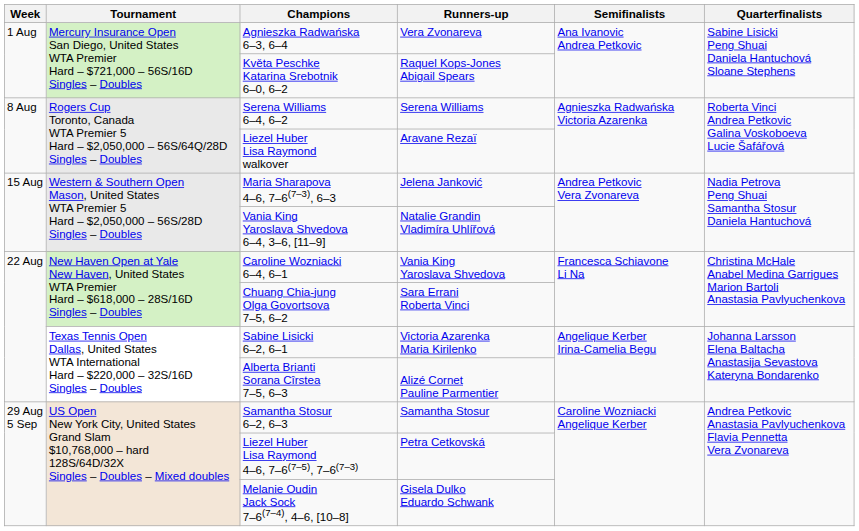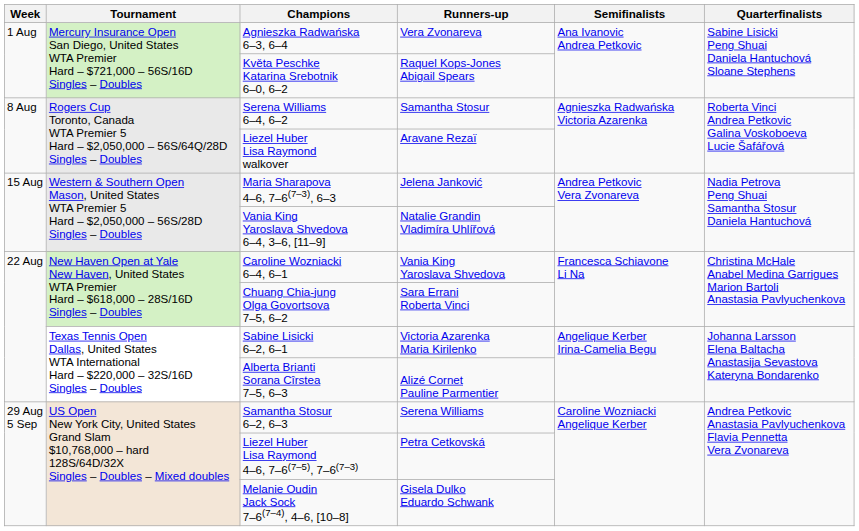Serena Williams 6–4, 6–2 | Runners-up: Serena Williams -> Samantha Stosur
Samantha Stosur 6–2, 6–3 | Runners-up: Samantha Stosur -> Serena Williams
